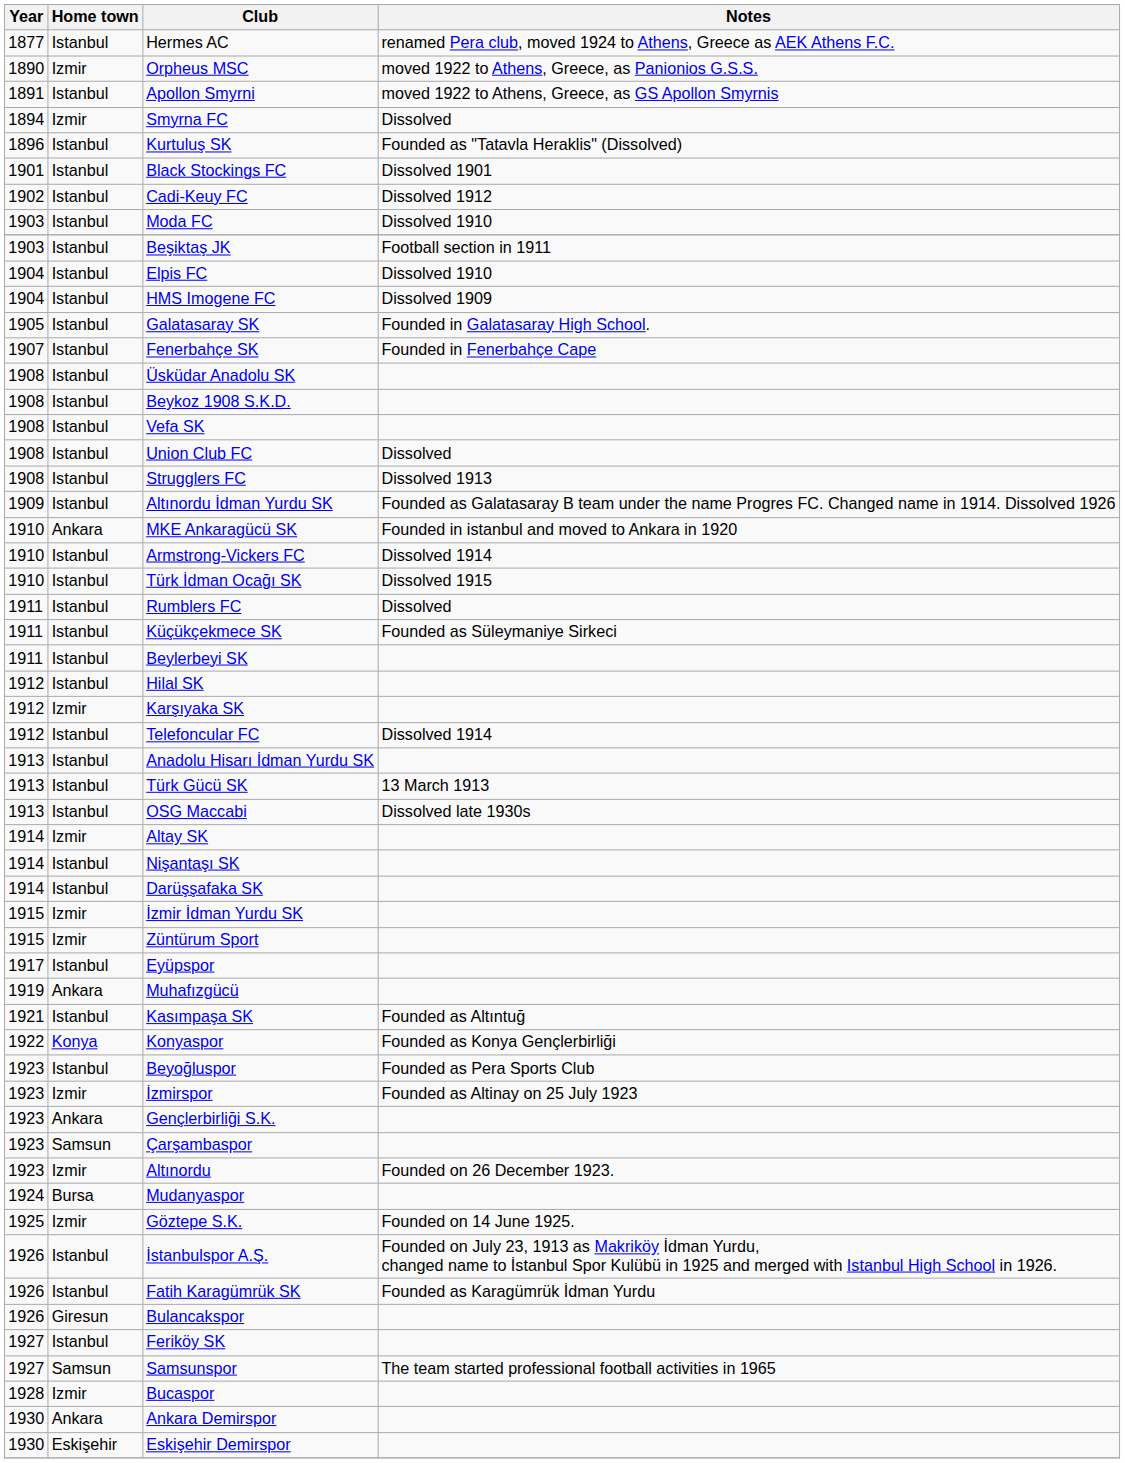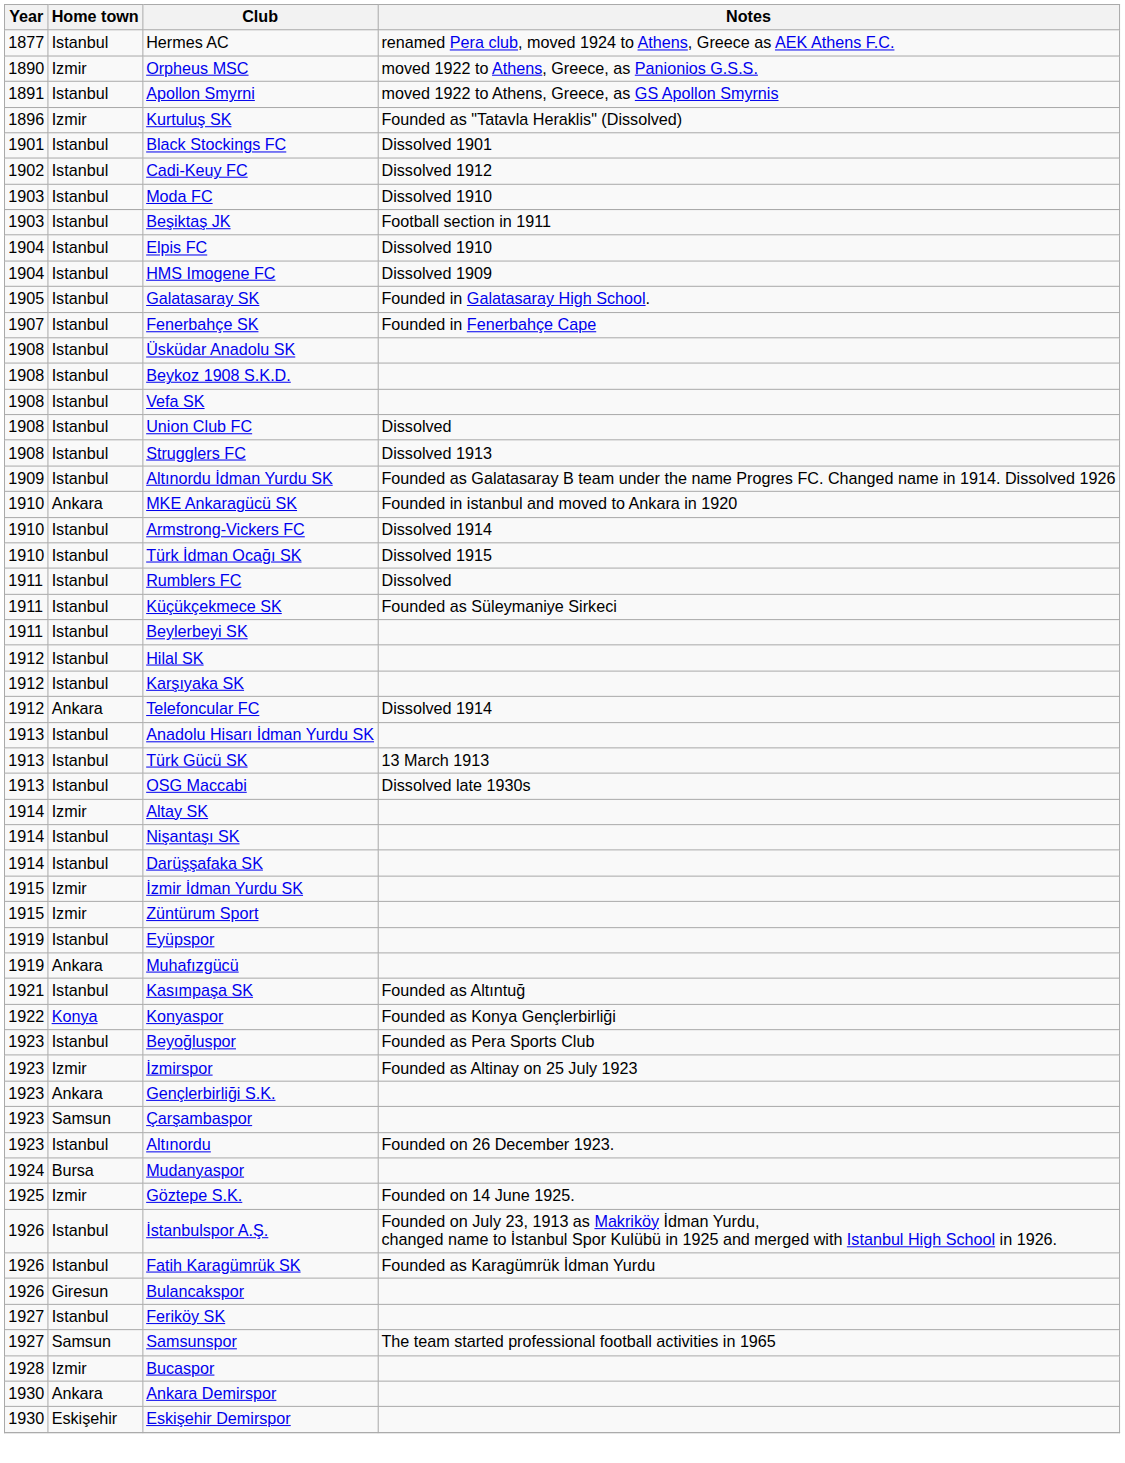- row: 1894 | Izmir | Smyrna FC | Dissolved
Kurtuluş SK | Home town: Istanbul -> Izmir
Karşıyaka SK | Home town: Izmir -> Istanbul
Telefoncular FC | Home town: Istanbul -> Ankara
Eyüpspor | Year: 1917 -> 1919
Altınordu | Home town: Izmir -> Istanbul
